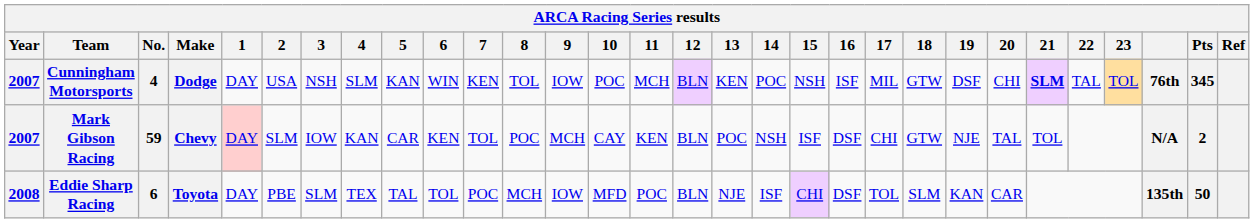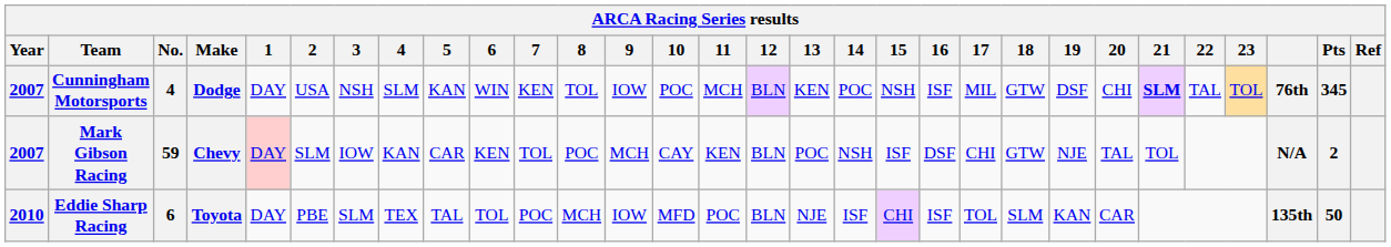Eddie Sharp Racing | Year: 2008 -> 2010
Eddie Sharp Racing | 16: DSF -> ISF
